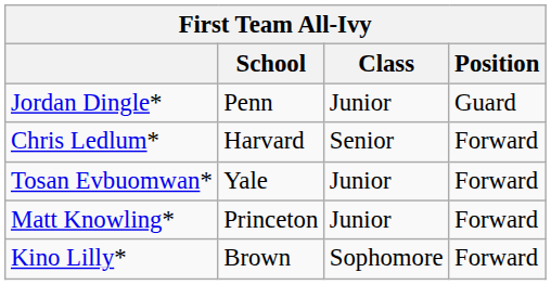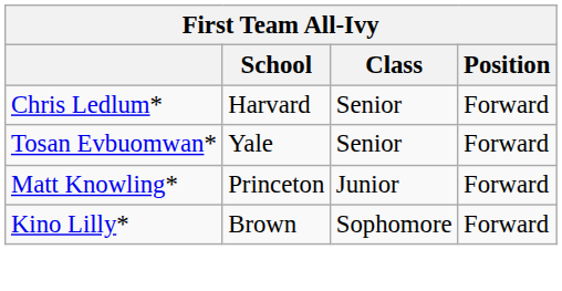- row: Jordan Dingle* | Penn | Junior | Guard
Tosan Evbuomwan* | Class: Junior -> Senior
